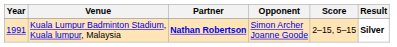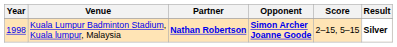Kuala Lumpur Badminton Stadium, Kuala lumpur, Malaysia | Year: 1991 -> 1998
Kuala Lumpur Badminton Stadium, Kuala lumpur, Malaysia | Opponent: normal -> bold
